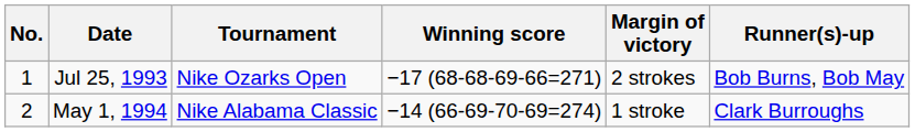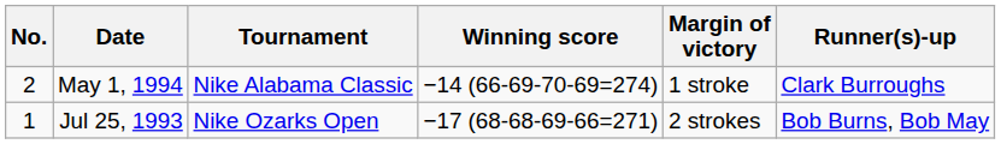rows swapped: Jul 25, 1993 <-> May 1, 1994
